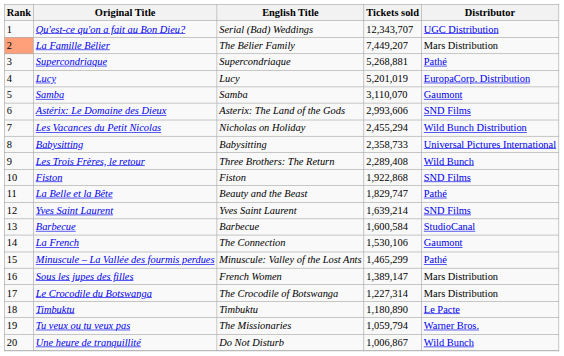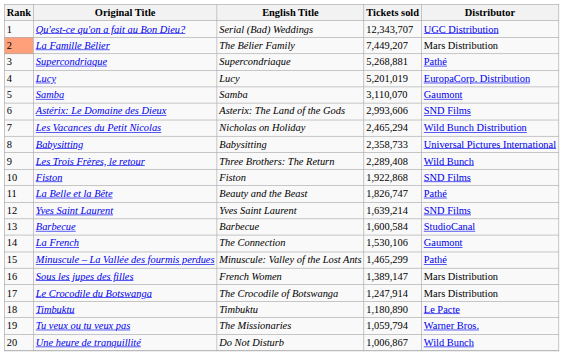Les Vacances du Petit Nicolas | Tickets sold: 2,455,294 -> 2,465,294
La Belle et la Bête | Tickets sold: 1,829,747 -> 1,826,747
Le Crocodile du Botswanga | Tickets sold: 1,227,314 -> 1,247,914
